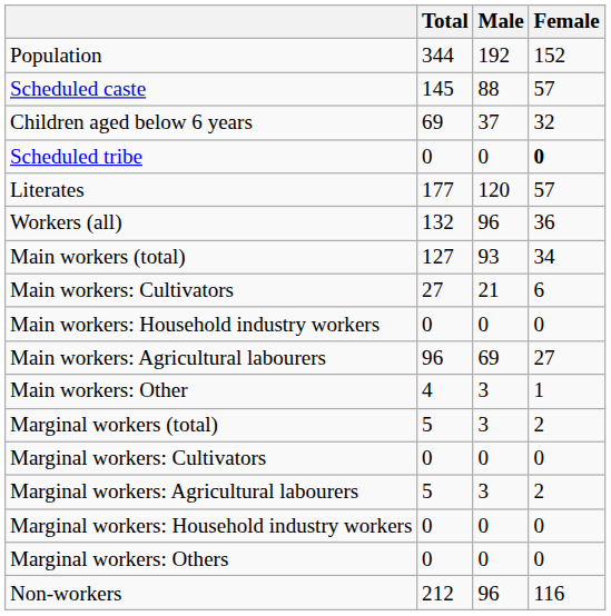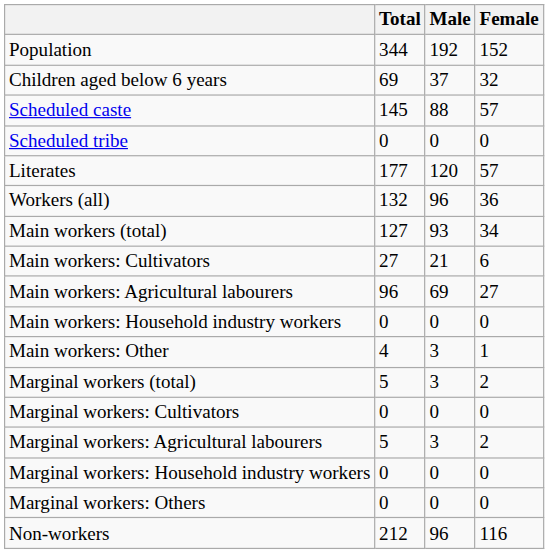rows swapped: Children aged below 6 years <-> Scheduled caste
Scheduled tribe | Female: bold -> normal
rows swapped: Main workers: Agricultural labourers <-> Main workers: Household industry workers
